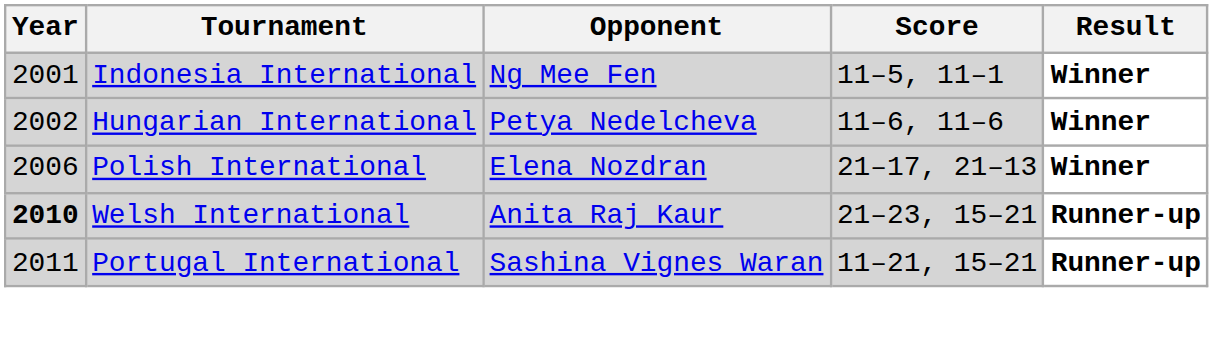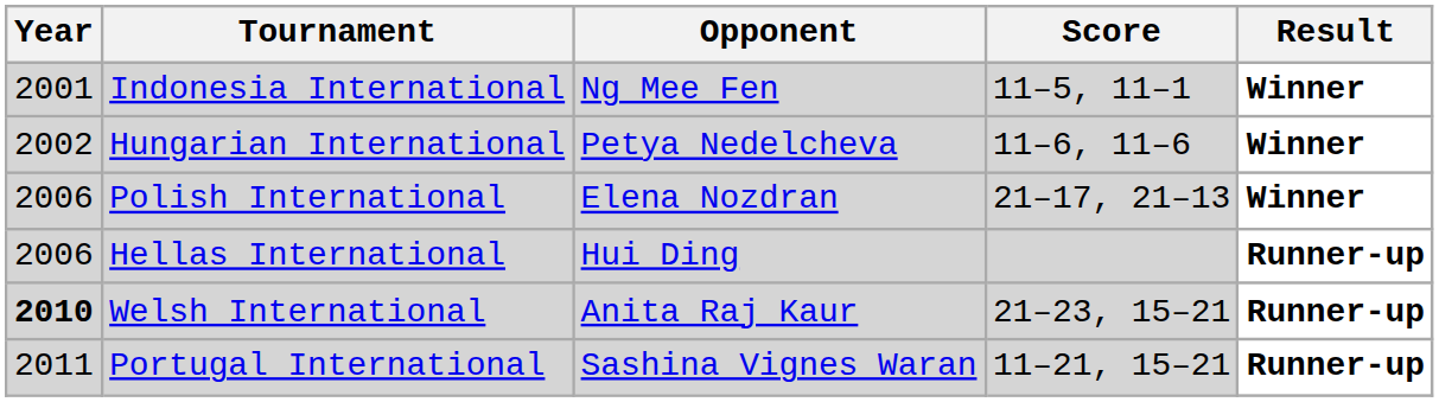+ row: 2006 | Hellas International | Hui Ding | Runner-up
